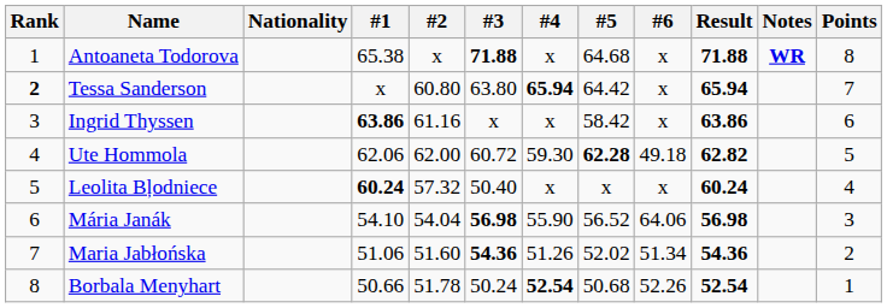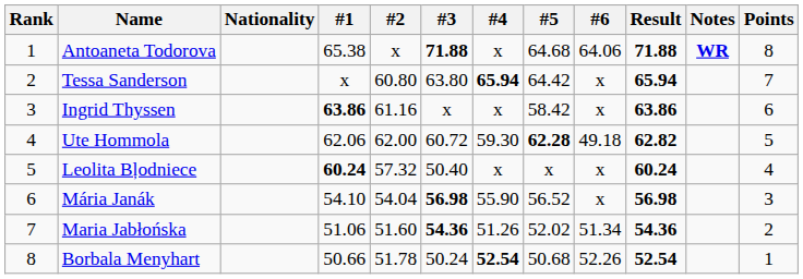Antoaneta Todorova | #6: x -> 64.06
Tessa Sanderson | Rank: bold -> normal
Mária Janák | #6: 64.06 -> x
